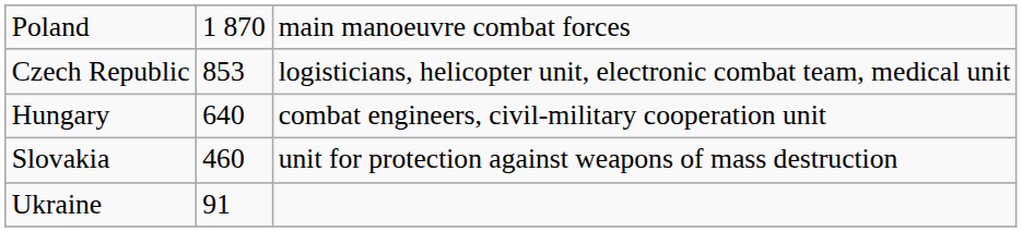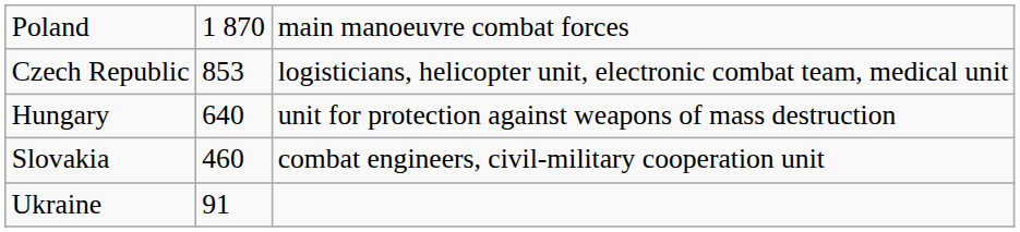Hungary | column 3: combat engineers, civil-military cooperation unit -> unit for protection against weapons of mass destruction
Slovakia | column 3: unit for protection against weapons of mass destruction -> combat engineers, civil-military cooperation unit
